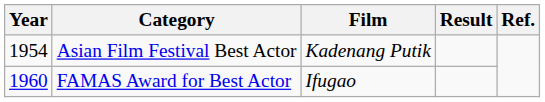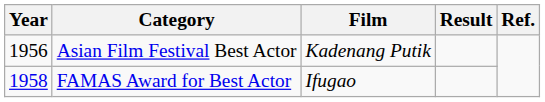Asian Film Festival Best Actor | Year: 1954 -> 1956
FAMAS Award for Best Actor | Year: 1960 -> 1958
